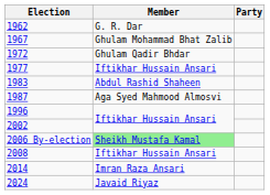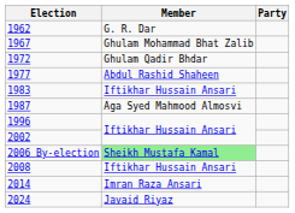1977 | Member: Iftikhar Hussain Ansari -> Abdul Rashid Shaheen
1983 | Member: Abdul Rashid Shaheen -> Iftikhar Hussain Ansari
